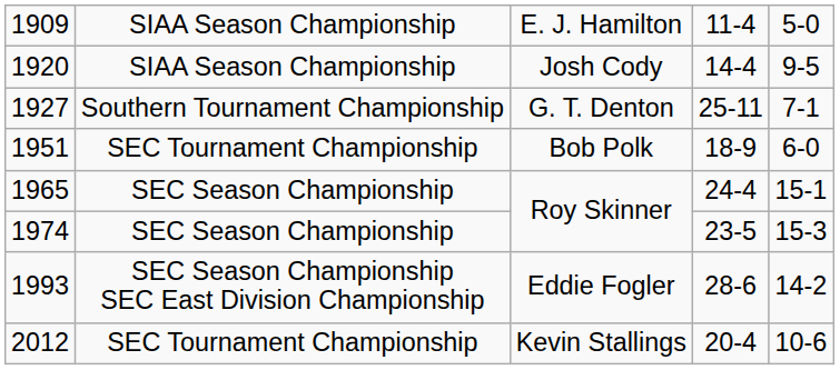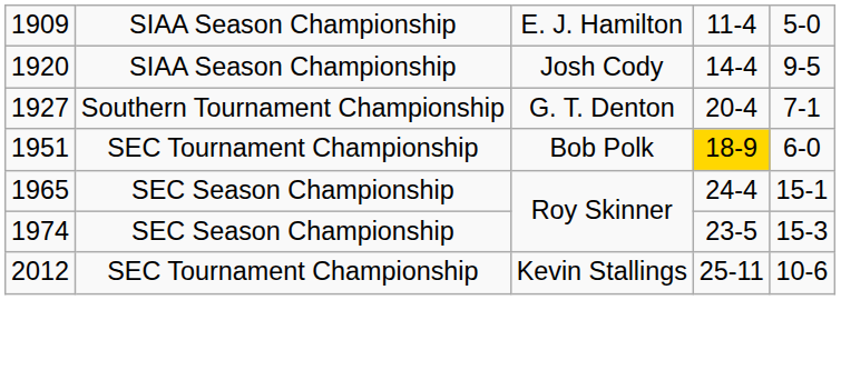1927 | column 4: 25-11 -> 20-4
1951 | column 4: no background -> gold background
- row: 1993 | SEC Season Championship SEC East Division Championship | Eddie Fogler | 28-6 | 14-2
2012 | column 4: 20-4 -> 25-11
